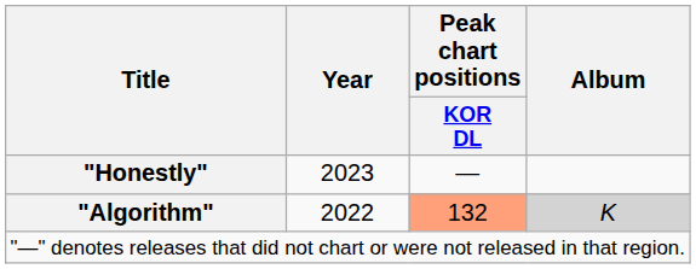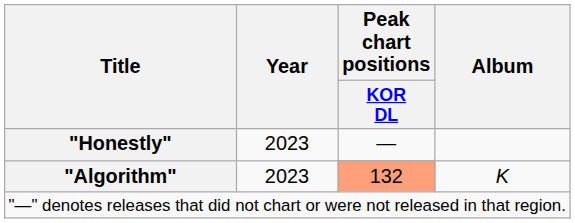"Algorithm" | Year: 2022 -> 2023
"Algorithm" | Album: lightgrey background -> no background
